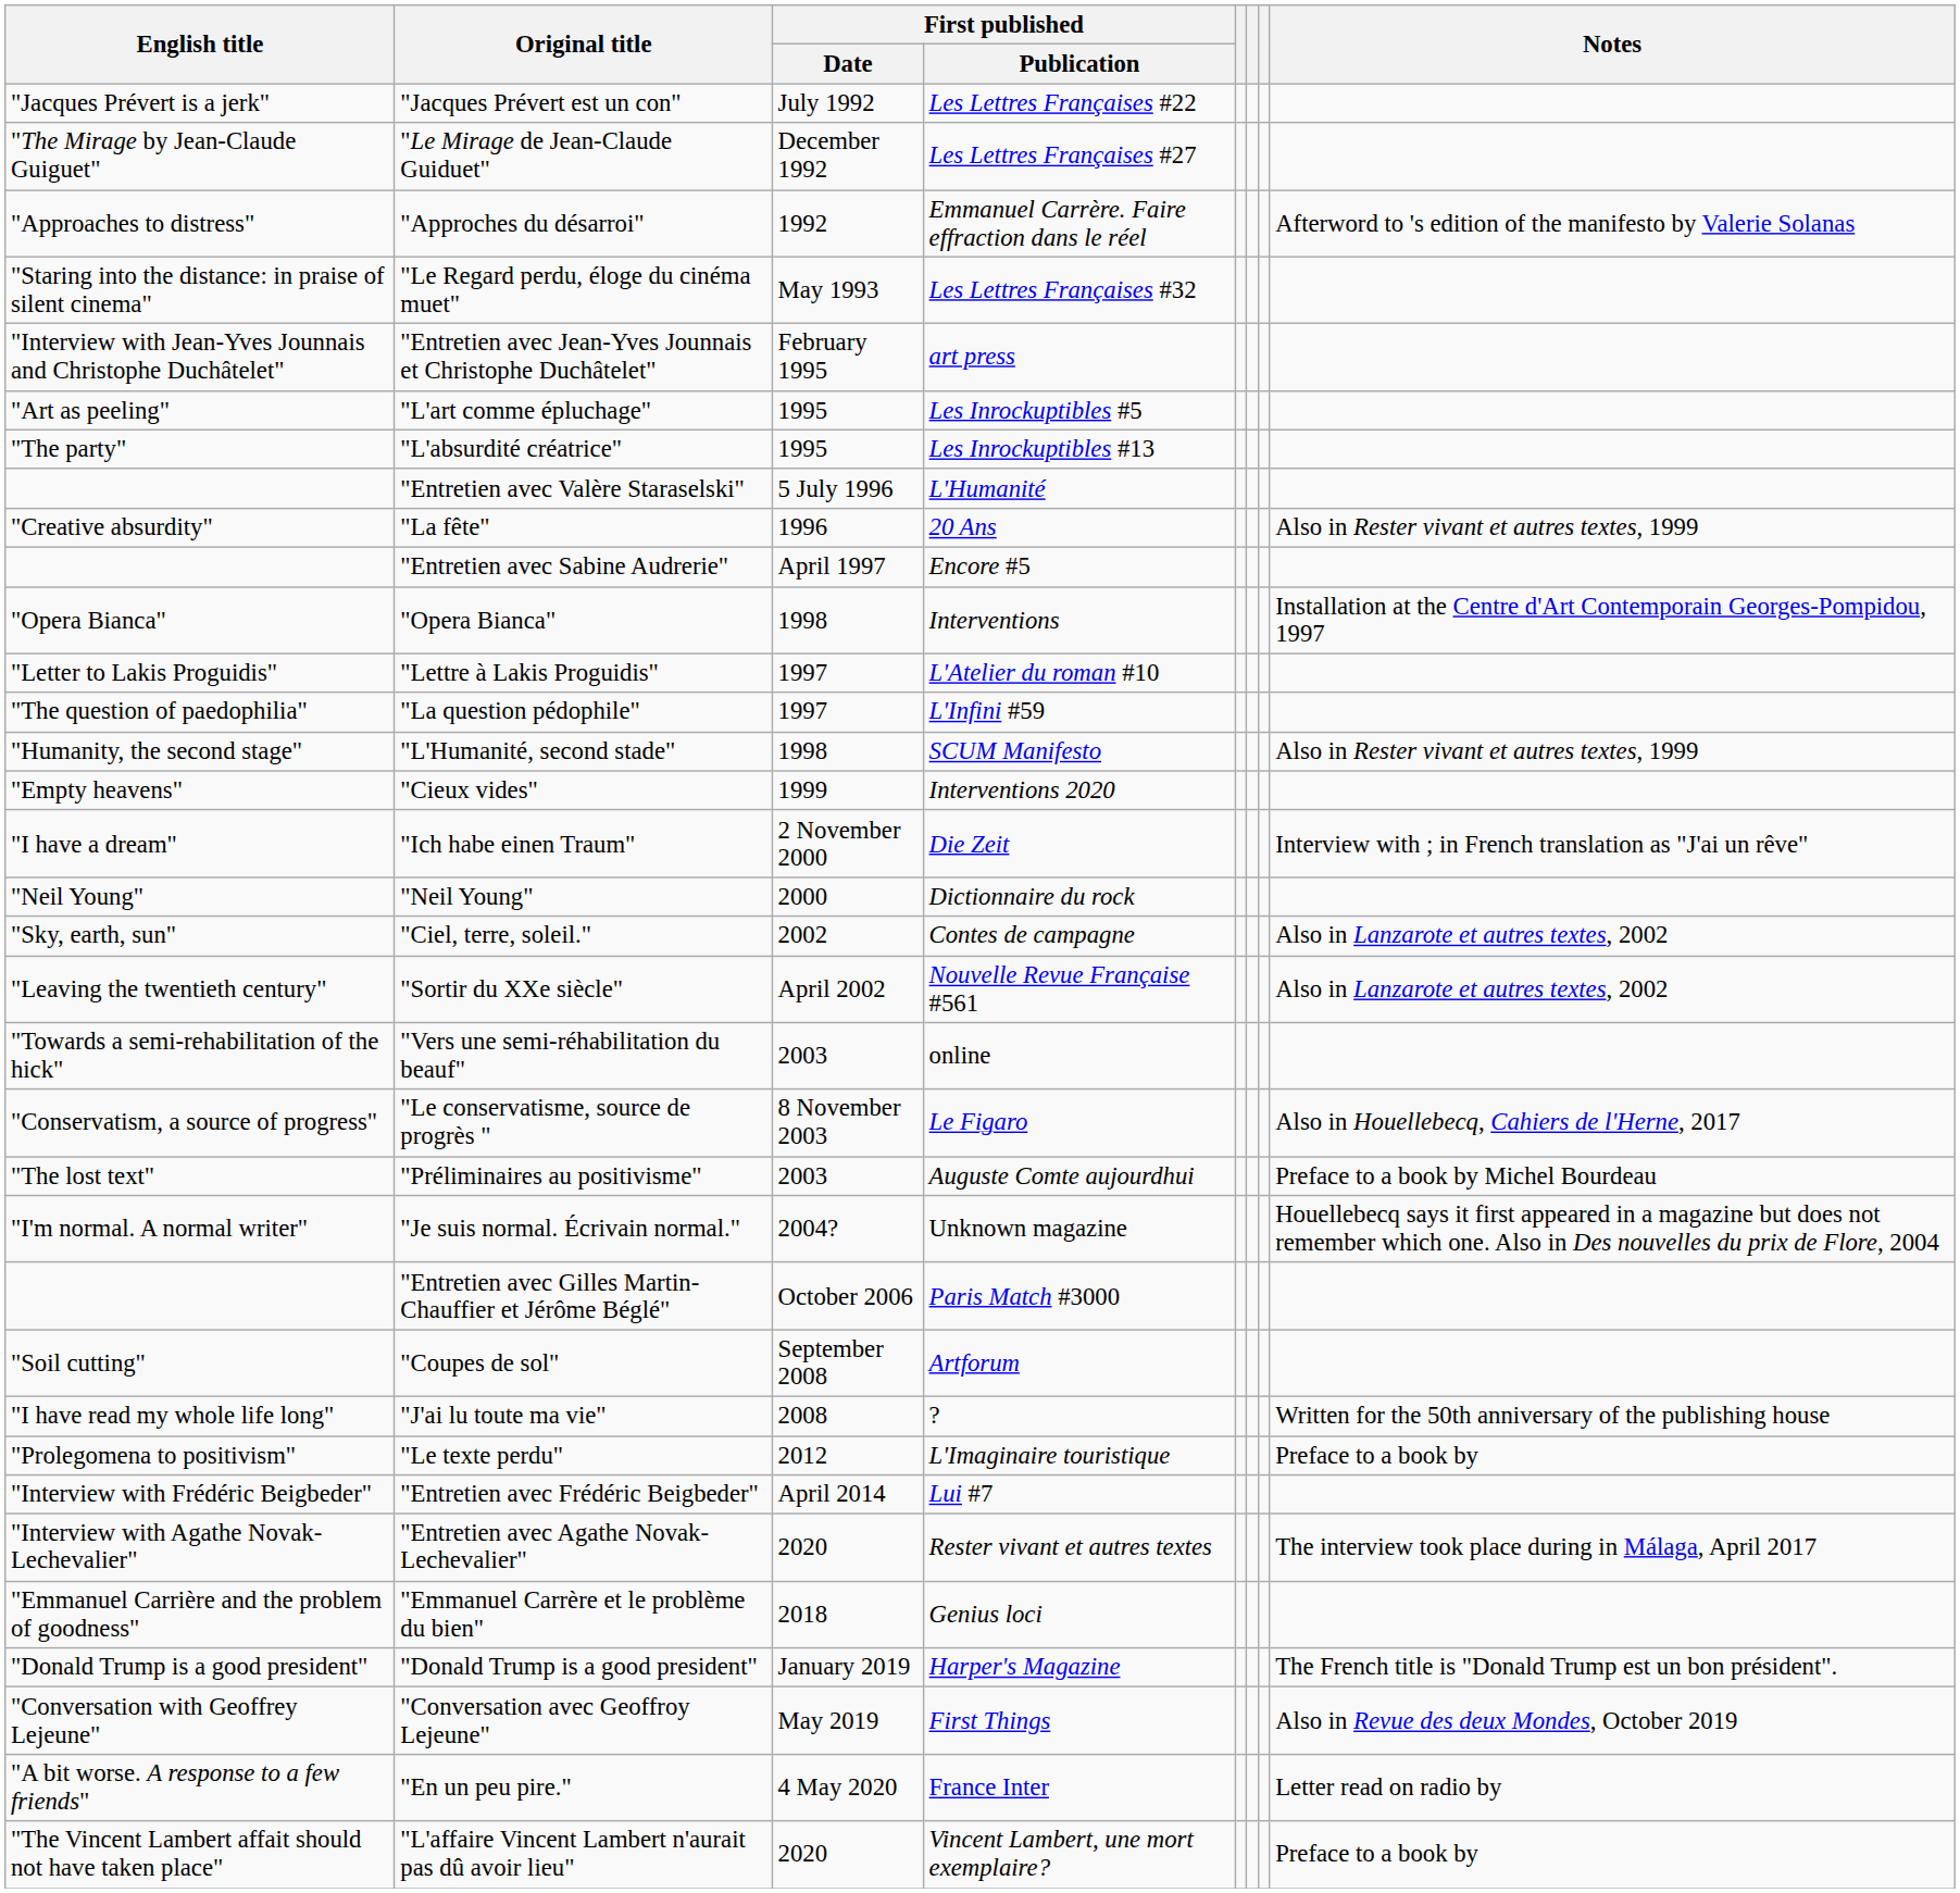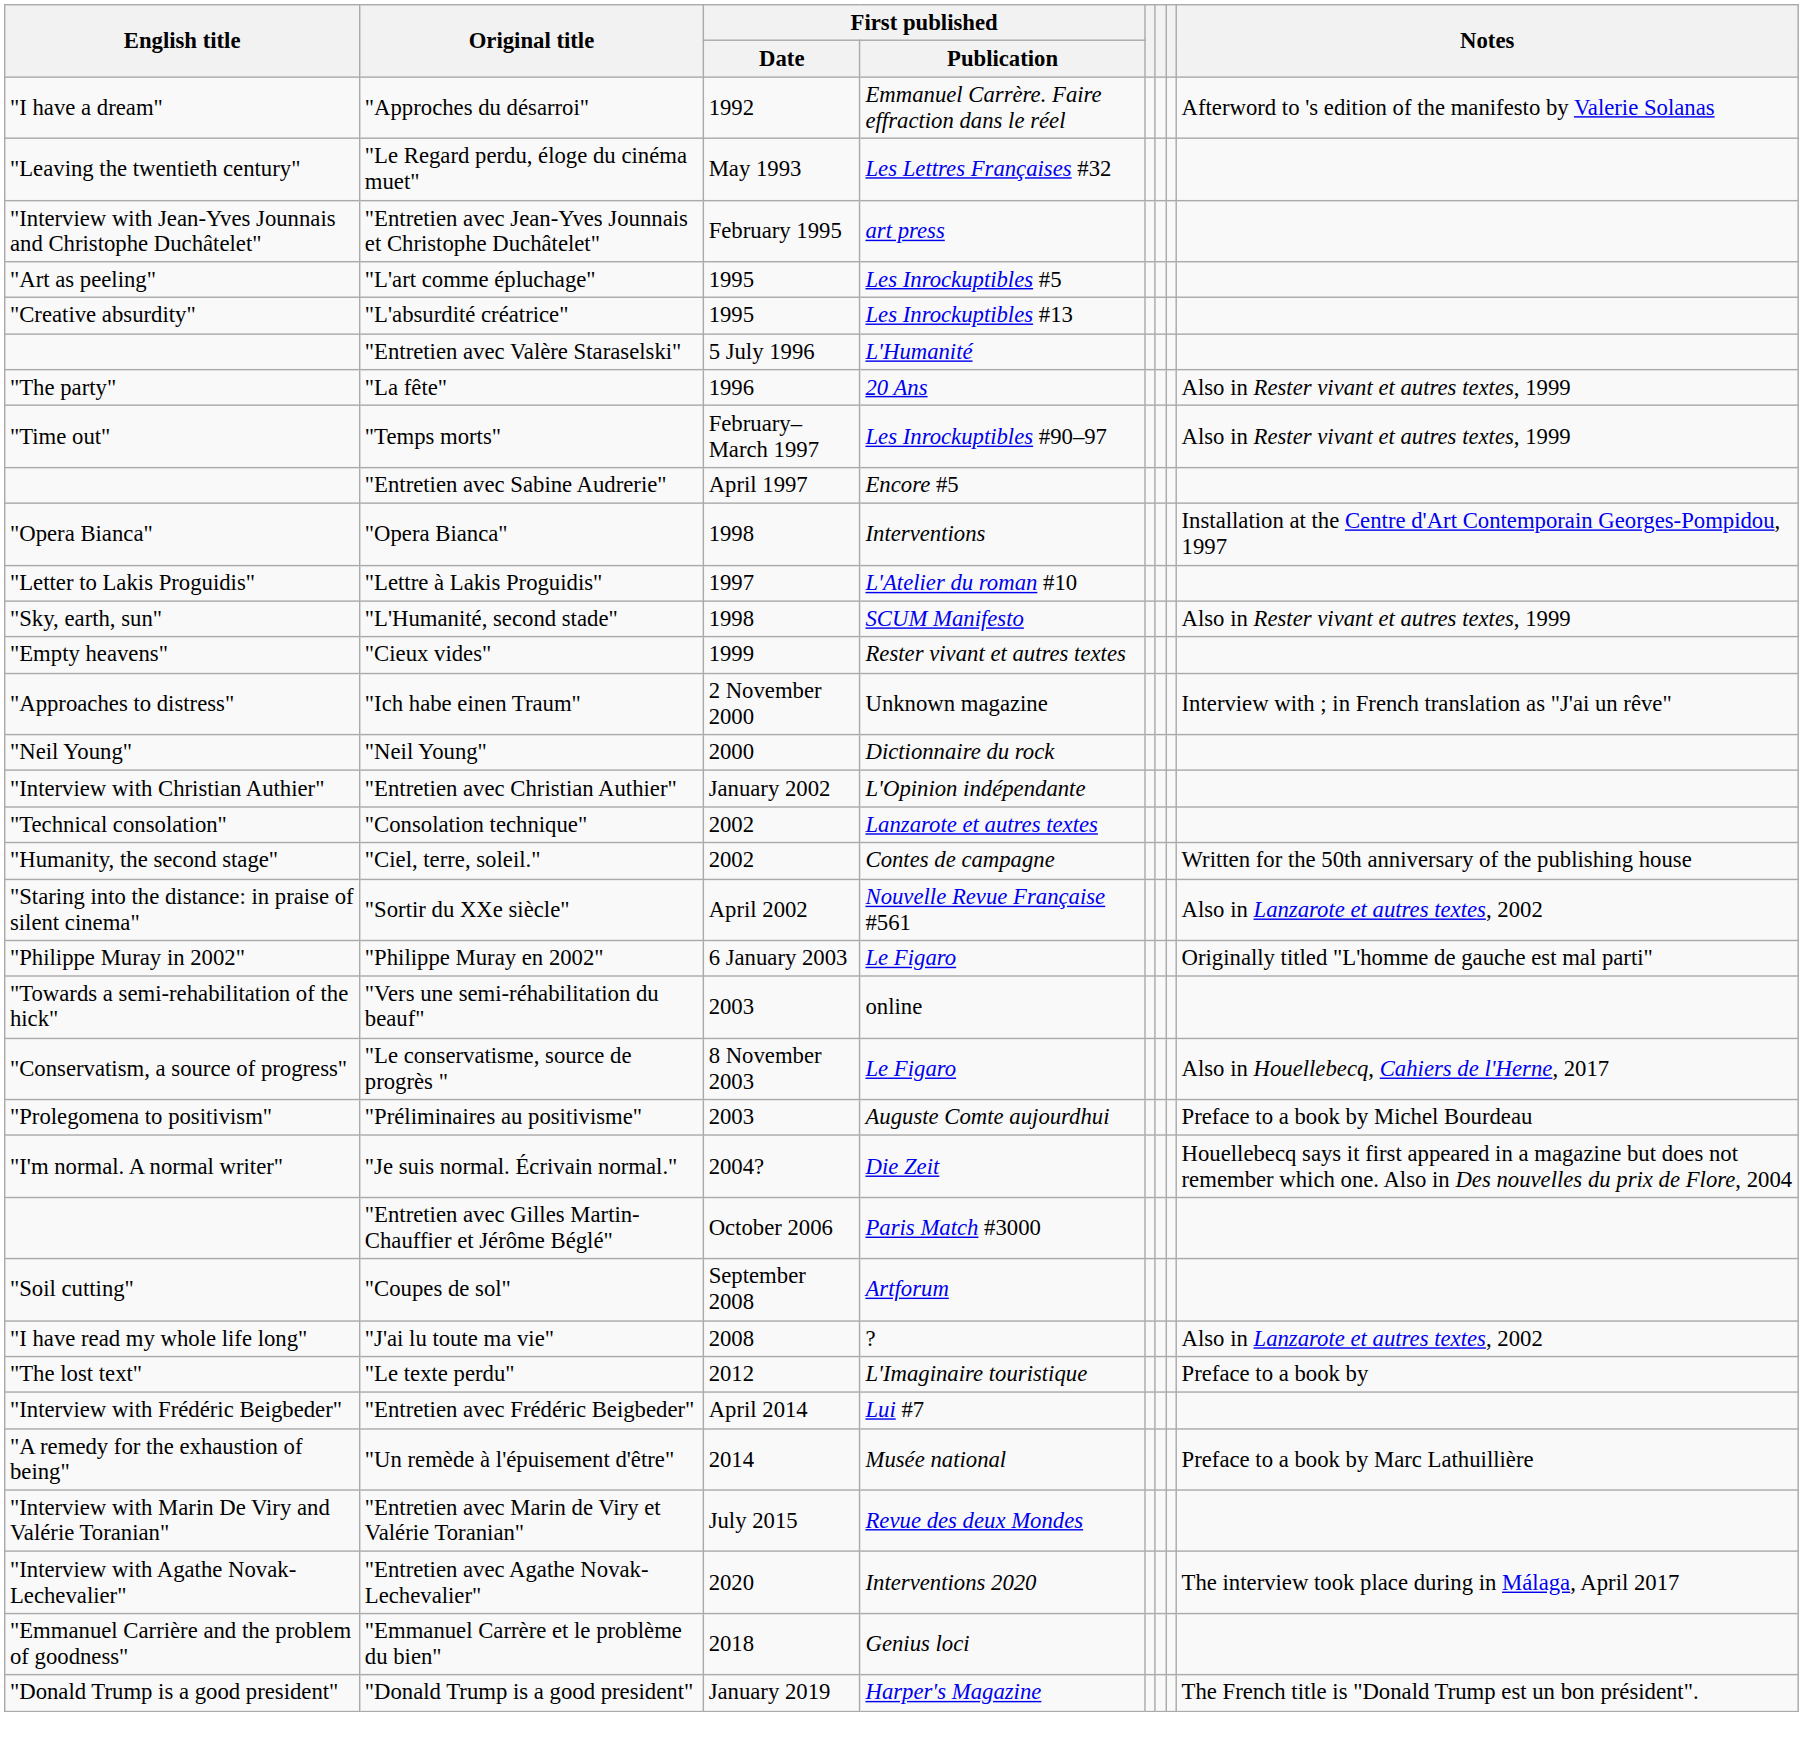- row: "Jacques Prévert is a jerk" | "Jacques Prévert est un con" | July 1992 | Les Lettres Françaises #22
- row: "The Mirage by Jean-Claude Guiguet" | "Le Mirage de Jean-Claude Guiduet" | December 1992 | Les Lettres Françaises #27
"Approches du désarroi" | English title: "Approaches to distress" -> "I have a dream"
"Le Regard perdu, éloge du cinéma muet" | English title: "Staring into the distance: in praise of silent cinema" -> "Leaving the twentieth century"
"L'absurdité créatrice" | English title: "The party" -> "Creative absurdity"
"La fête" | English title: "Creative absurdity" -> "The party"
+ row: "Time out" | "Temps morts" | February–March 1997 | Les Inrockuptibles #90–97 | Also in Rester vivant et autres textes, 1999
- row: "The question of paedophilia" | "La question pédophile" | 1997 | L'Infini #59
"L'Humanité, second stade" | English title: "Humanity, the second stage" -> "Sky, earth, sun"
"Cieux vides" | First published / Publication: Interventions 2020 -> Rester vivant et autres textes
"Ich habe einen Traum" | English title: "I have a dream" -> "Approaches to distress"
"Ich habe einen Traum" | First published / Publication: Die Zeit -> Unknown magazine
+ row: "Interview with Christian Authier" | "Entretien avec Christian Authier" | January 2002 | L'Opinion indépendante
+ row: "Technical consolation" | "Consolation technique" | 2002 | Lanzarote et autres textes
"Ciel, terre, soleil." | English title: "Sky, earth, sun" -> "Humanity, the second stage"
"Ciel, terre, soleil." | Notes: Also in Lanzarote et autres textes, 2002 -> Written for the 50th anniversary of the publishing house
"Sortir du XXe siècle" | English title: "Leaving the twentieth century" -> "Staring into the distance: in praise of silent cinema"
+ row: "Philippe Muray in 2002" | "Philippe Muray en 2002" | 6 January 2003 | Le Figaro | Originally titled "L'homme de gauche est mal parti"
"Préliminaires au positivisme" | English title: "The lost text" -> "Prolegomena to positivism"
"Je suis normal. Écrivain normal." | First published / Publication: Unknown magazine -> Die Zeit
"J'ai lu toute ma vie" | Notes: Written for the 50th anniversary of the publishing house -> Also in Lanzarote et autres textes, 2002
"Le texte perdu" | English title: "Prolegomena to positivism" -> "The lost text"
+ row: "A remedy for the exhaustion of being" | "Un remède à l'épuisement d'être" | 2014 | Musée national | Preface to a book by Marc Lathuillière
+ row: "Interview with Marin De Viry and Valérie Toranian" | "Entretien avec Marin de Viry et Valérie Toranian" | July 2015 | Revue des deux Mondes
"Entretien avec Agathe Novak-Lechevalier" | First published / Publication: Rester vivant et autres textes -> Interventions 2020
- row: "Conversation with Geoffrey Lejeune" | "Conversation avec Geoffroy Lejeune" | May 2019 | First Things | Also in Revue des deux Mondes, October 2019
- row: "A bit worse. A response to a few friends" | "En un peu pire." | 4 May 2020 | France Inter | Letter read on radio by
- row: "The Vincent Lambert affait should not have taken place" | "L'affaire Vincent Lambert n'aurait pas dû avoir lieu" | 2020 | Vincent Lambert, une mort exemplaire? | Preface to a book by
